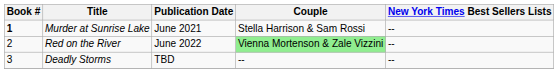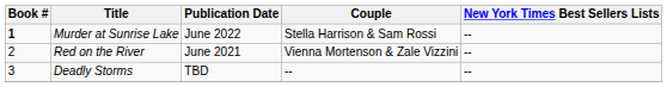Murder at Sunrise Lake | Publication Date: June 2021 -> June 2022
Red on the River | Publication Date: June 2022 -> June 2021
Red on the River | Couple: lightgreen background -> no background
